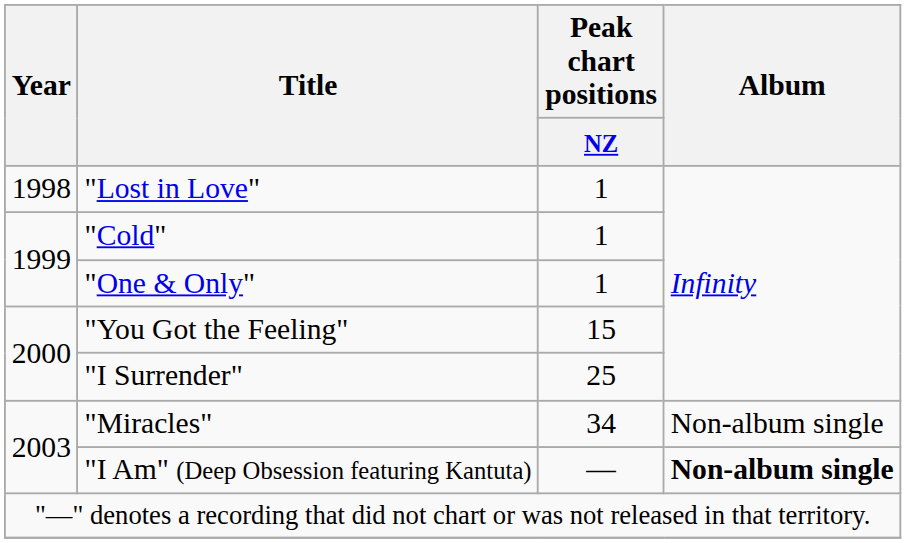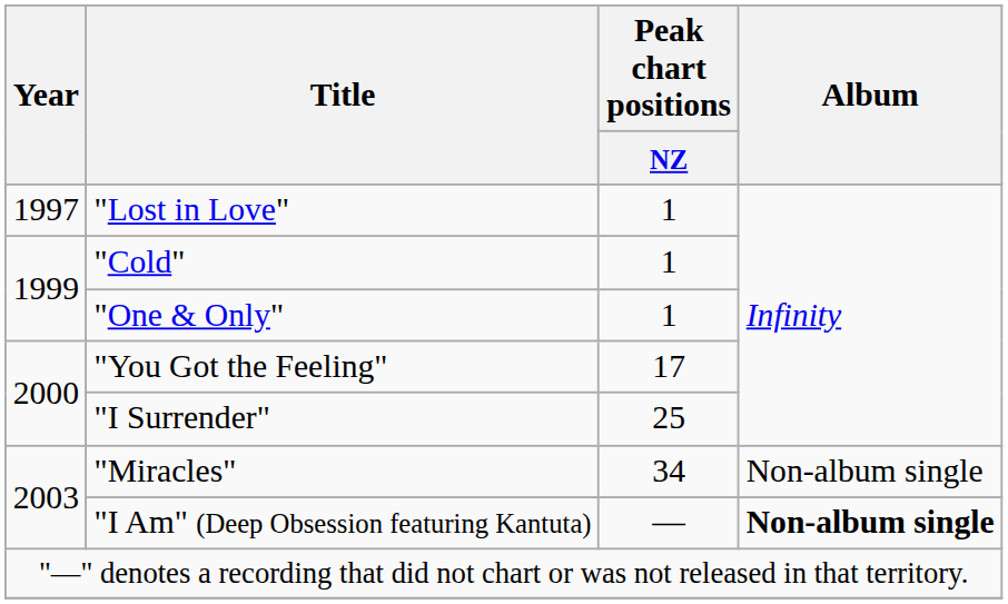"Lost in Love" | Year: 1998 -> 1997
"You Got the Feeling" | Peak chart positions / NZ: 15 -> 17
